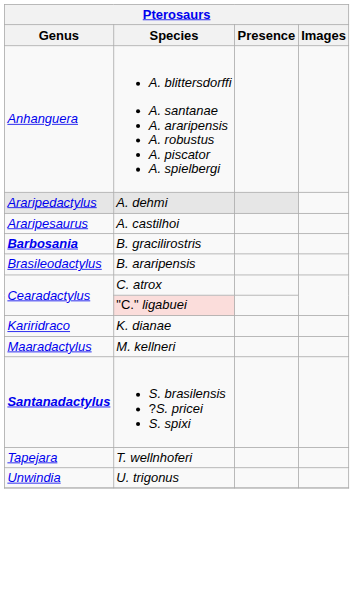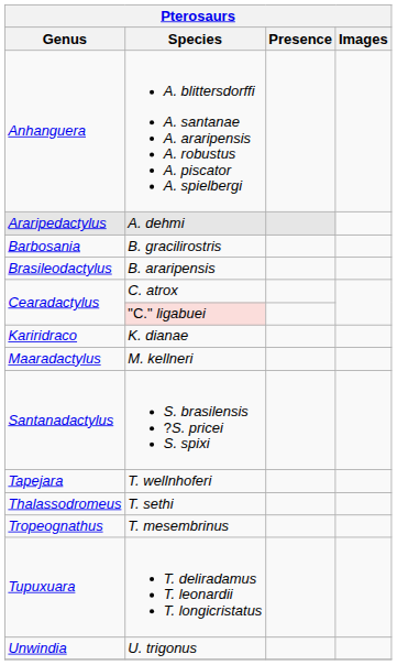- row: Araripesaurus | A. castilhoi
B. gracilirostris | Genus: bold -> normal
S. brasilensis ?S. pricei S. spixi | Genus: bold -> normal
+ row: Thalassodromeus | T. sethi
+ row: Tropeognathus | T. mesembrinus
+ row: Tupuxuara | T. deliradamus T. leonardii T. longicristatus
